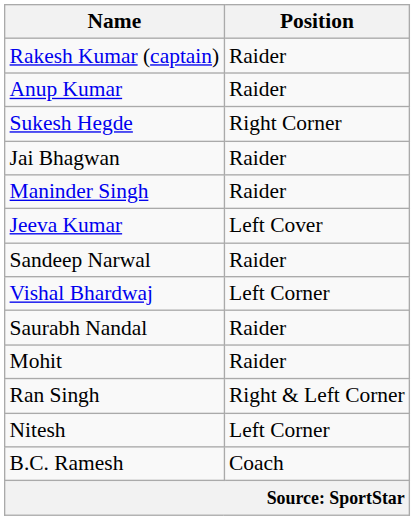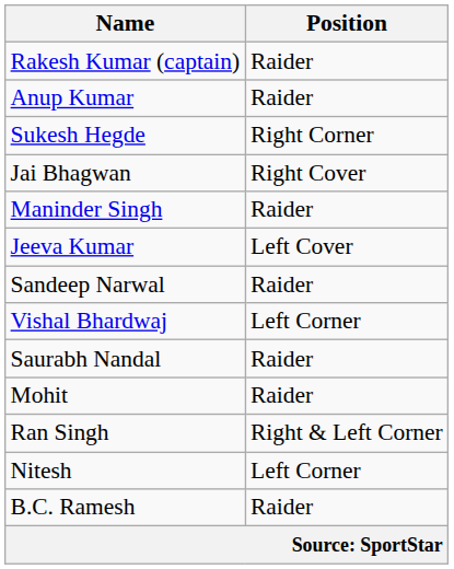Jai Bhagwan | Position: Raider -> Right Cover
B.C. Ramesh | Position: Coach -> Raider
